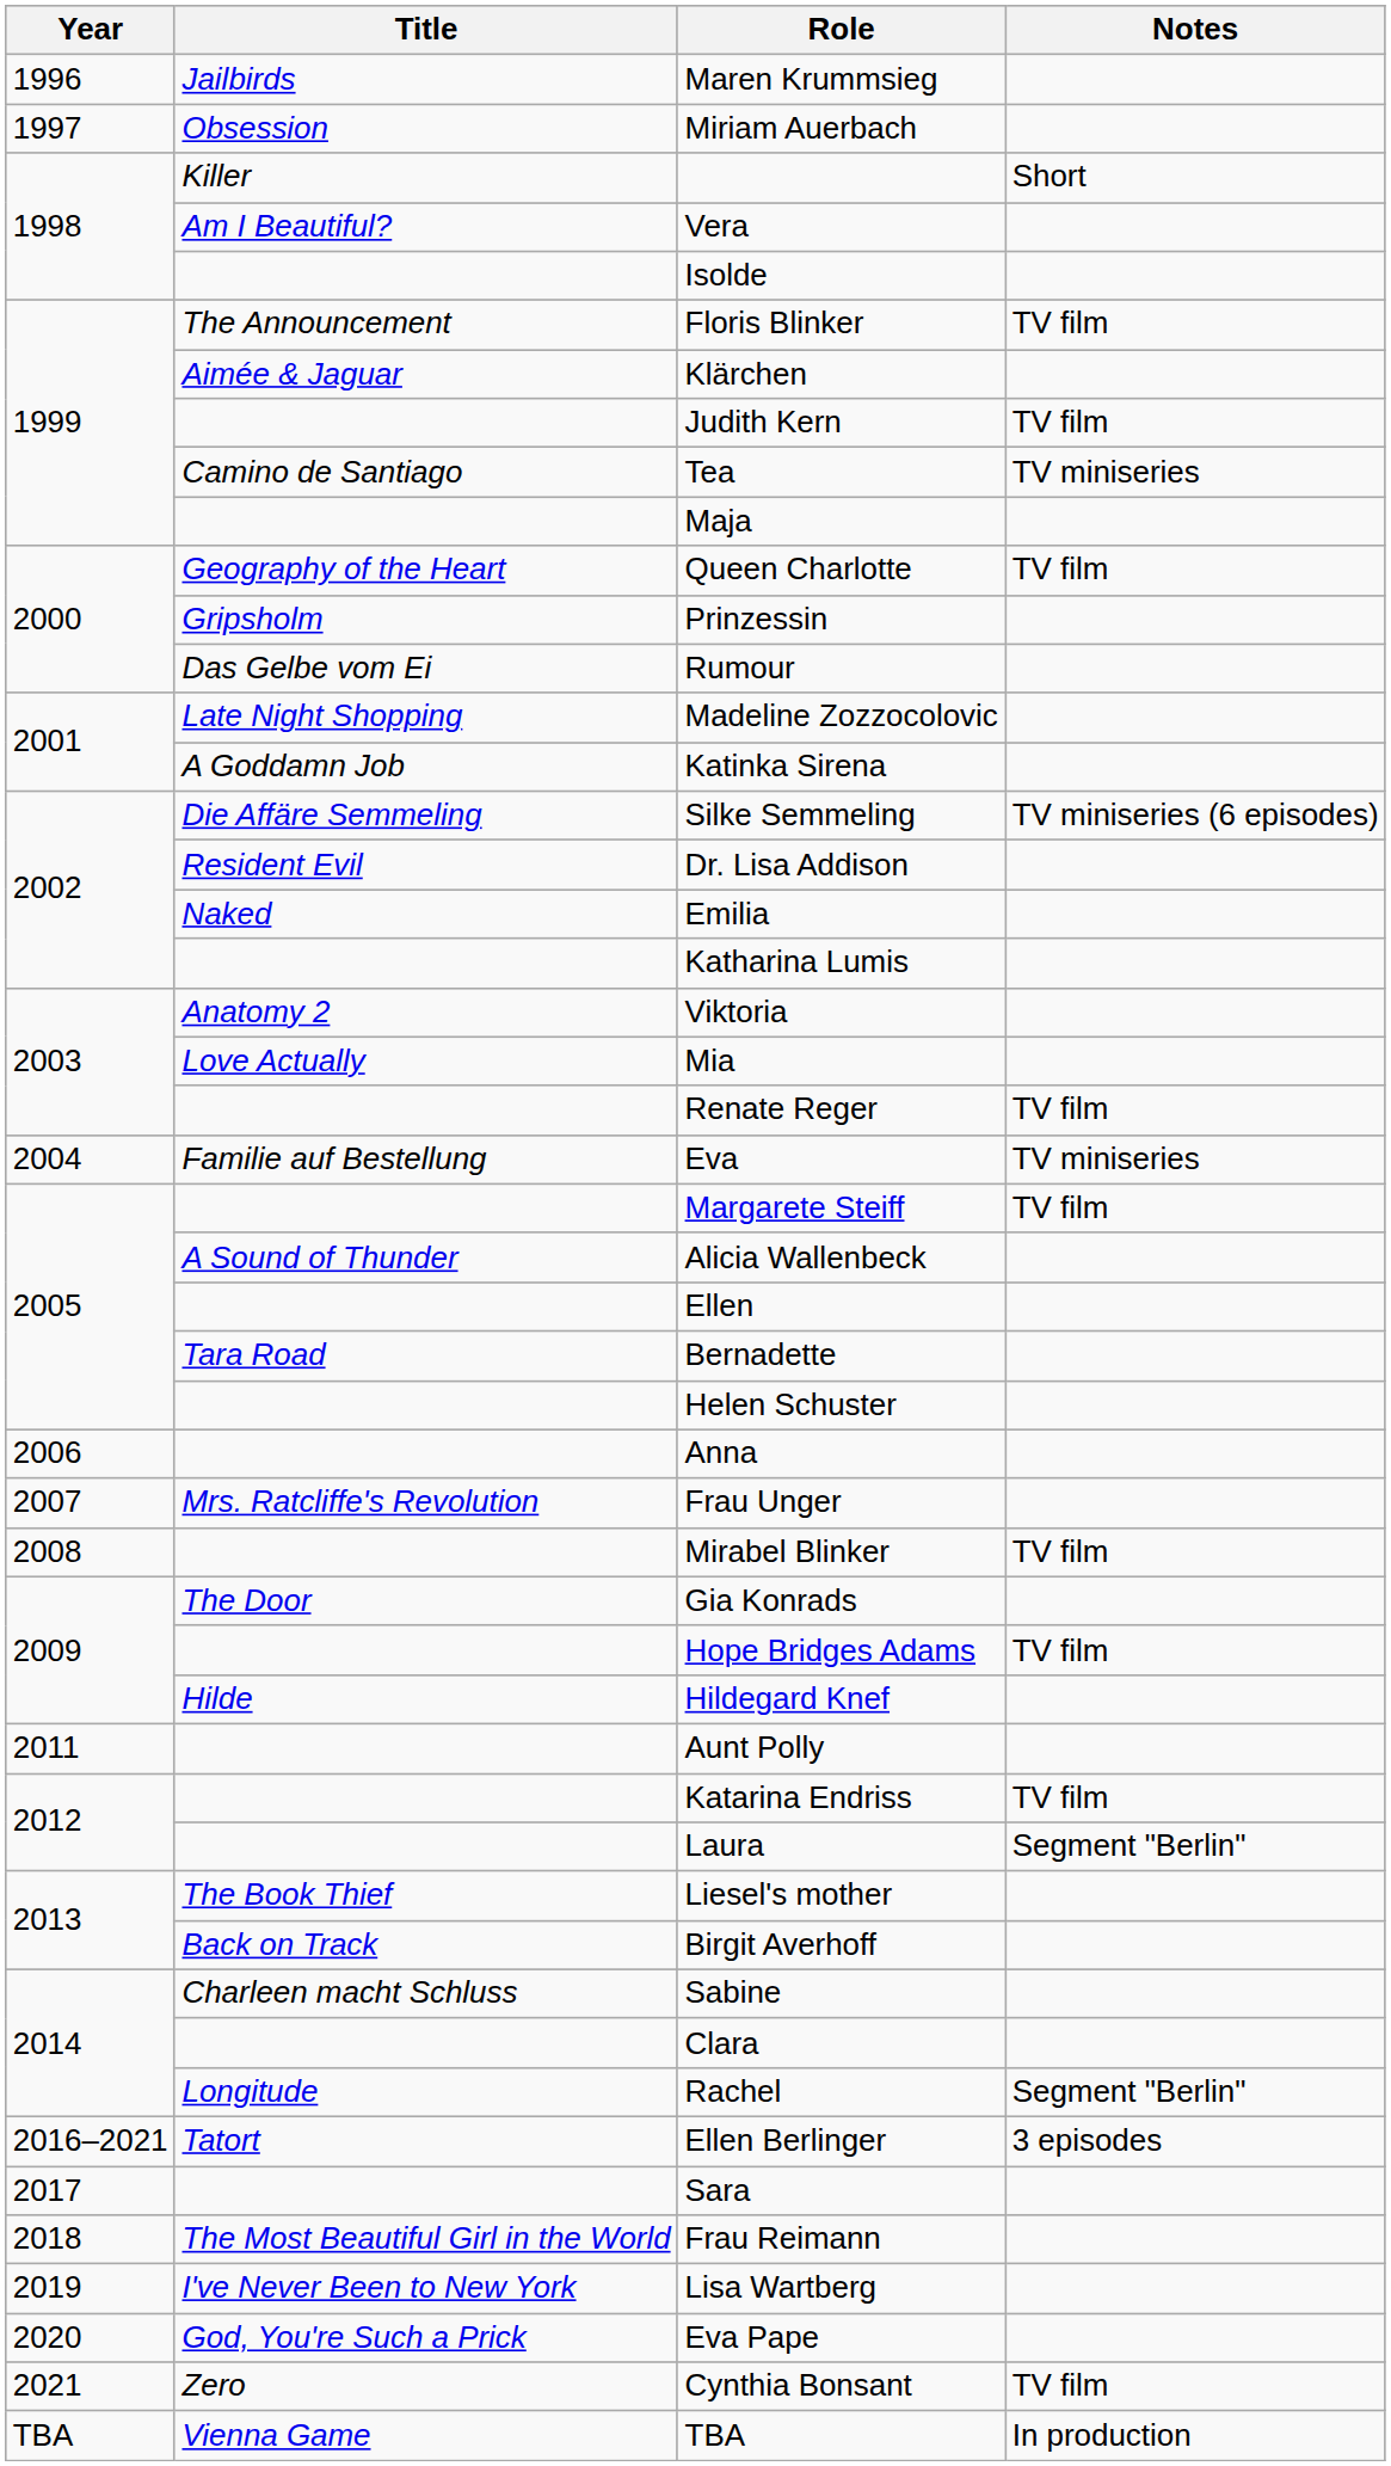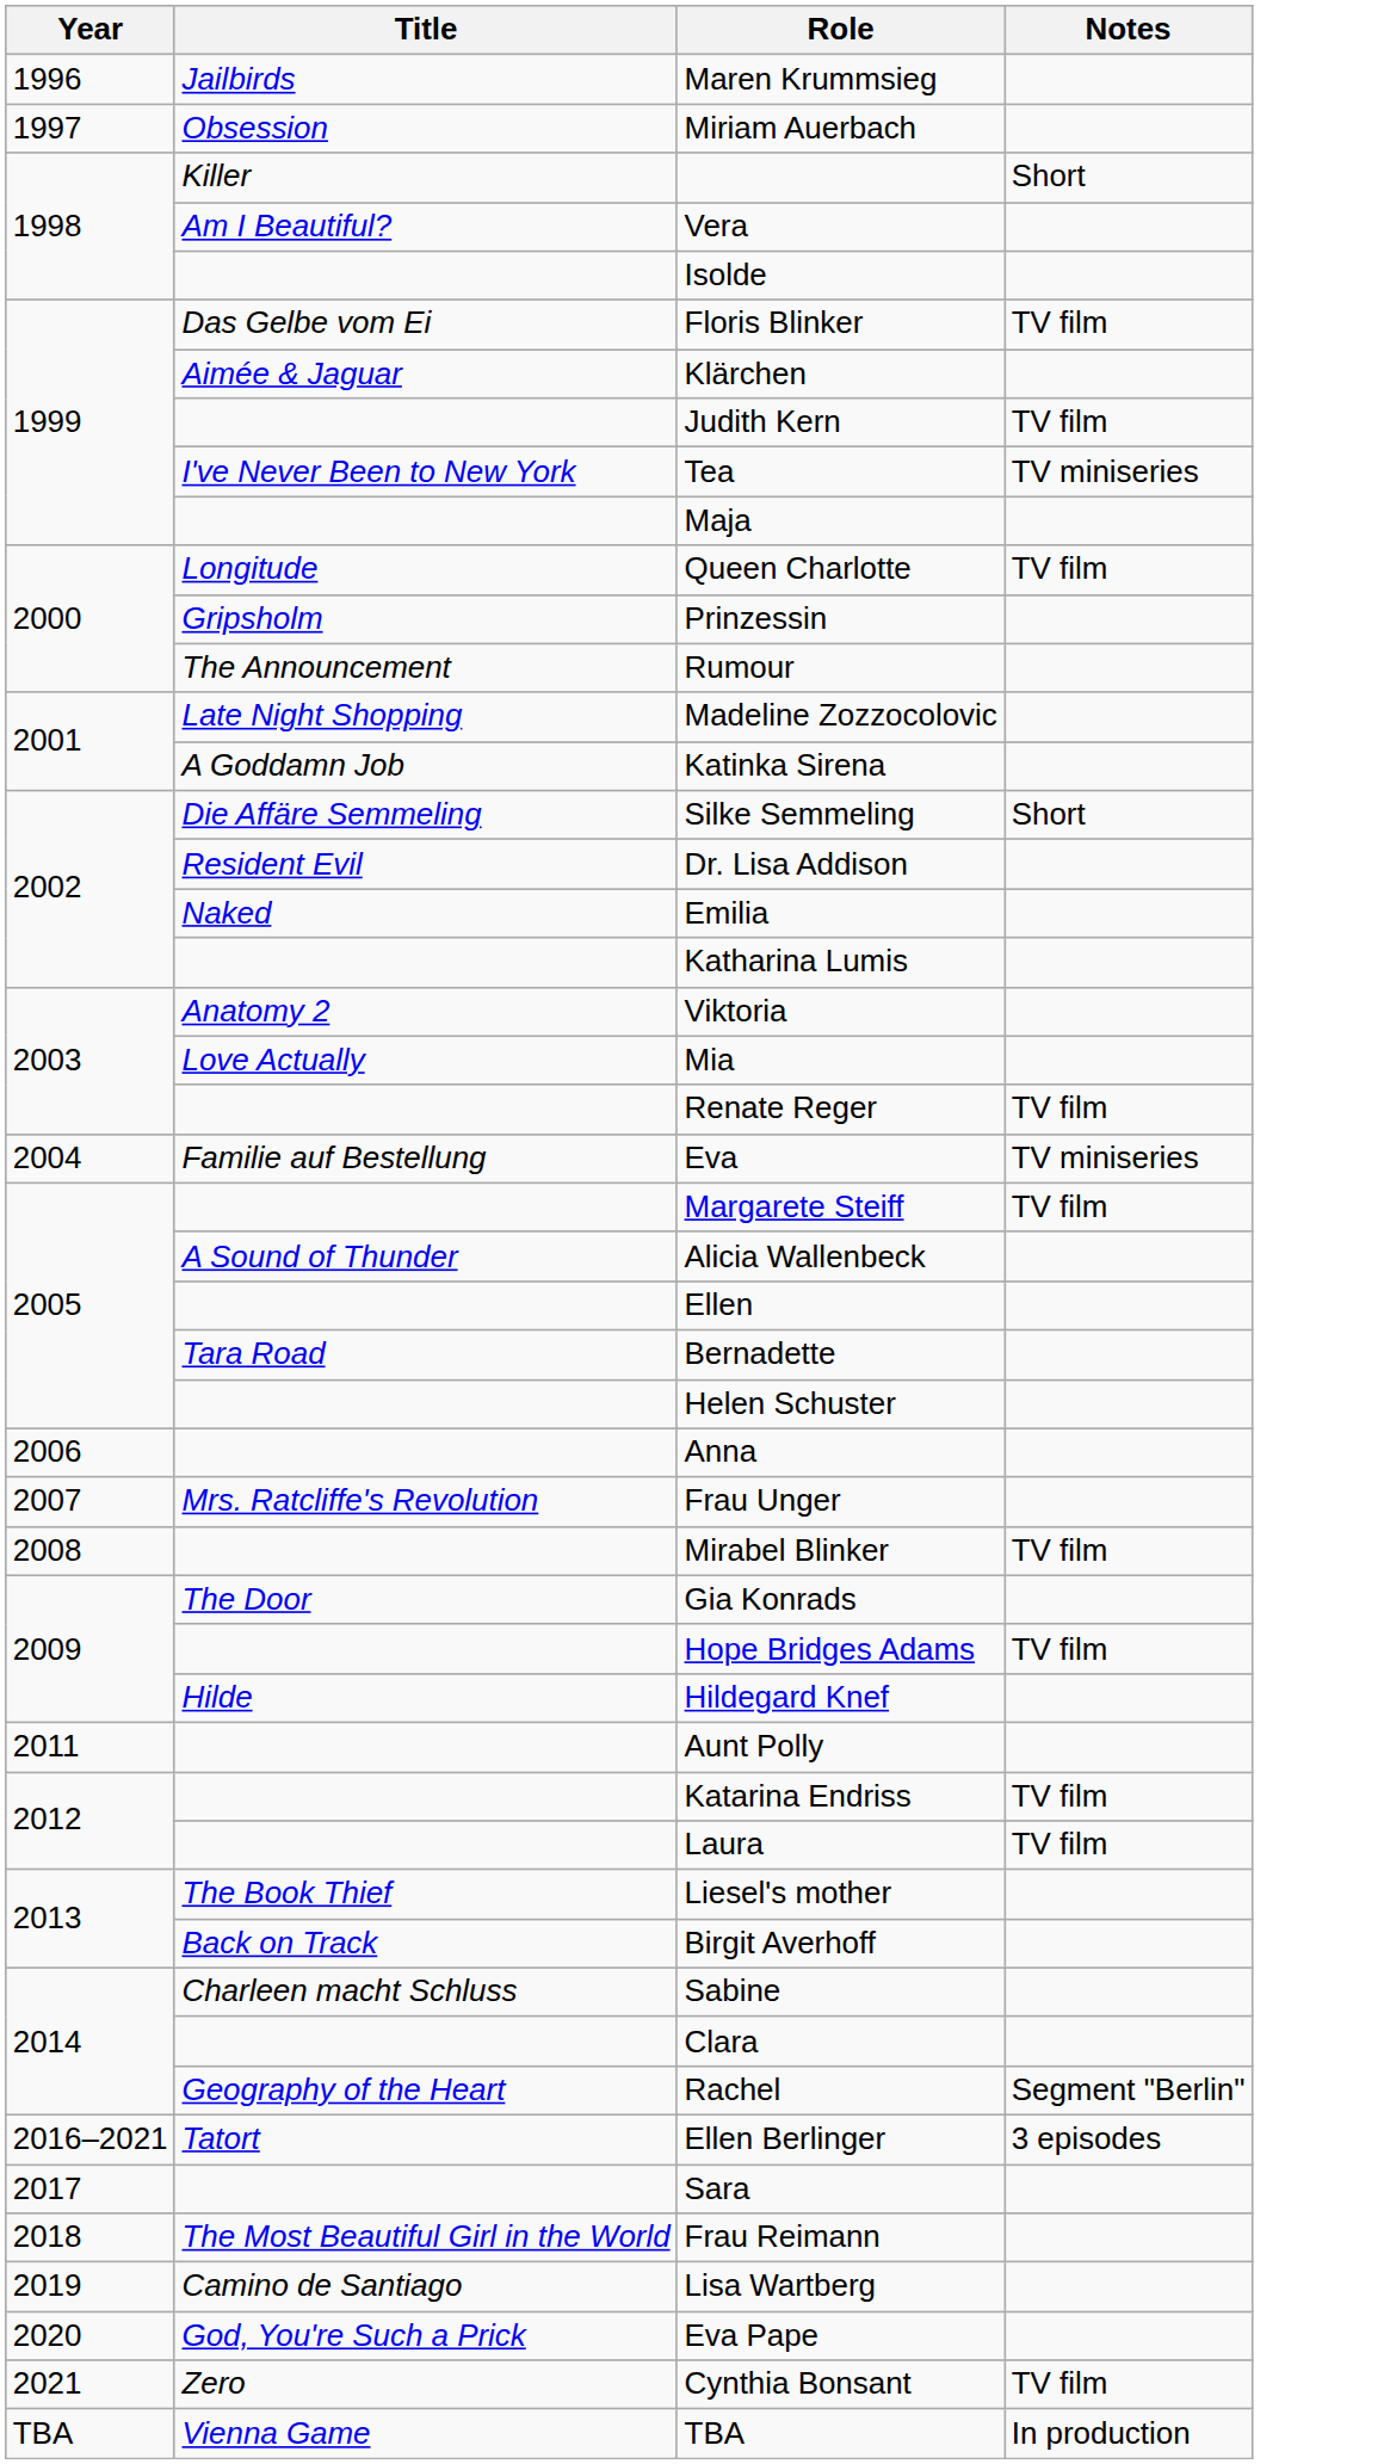Floris Blinker | Title: The Announcement -> Das Gelbe vom Ei
Tea | Title: Camino de Santiago -> I've Never Been to New York
Queen Charlotte | Title: Geography of the Heart -> Longitude
Rumour | Title: Das Gelbe vom Ei -> The Announcement
Silke Semmeling | Notes: TV miniseries (6 episodes) -> Short
Laura | Notes: Segment "Berlin" -> TV film
Rachel | Title: Longitude -> Geography of the Heart
Lisa Wartberg | Title: I've Never Been to New York -> Camino de Santiago
